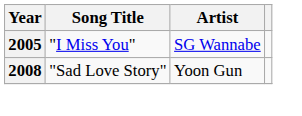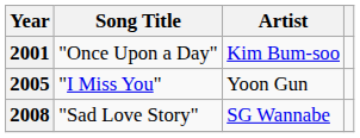+ row: 2001 | "Once Upon a Day" | Kim Bum-soo
2005 | Artist: SG Wannabe -> Yoon Gun
2008 | Artist: Yoon Gun -> SG Wannabe
